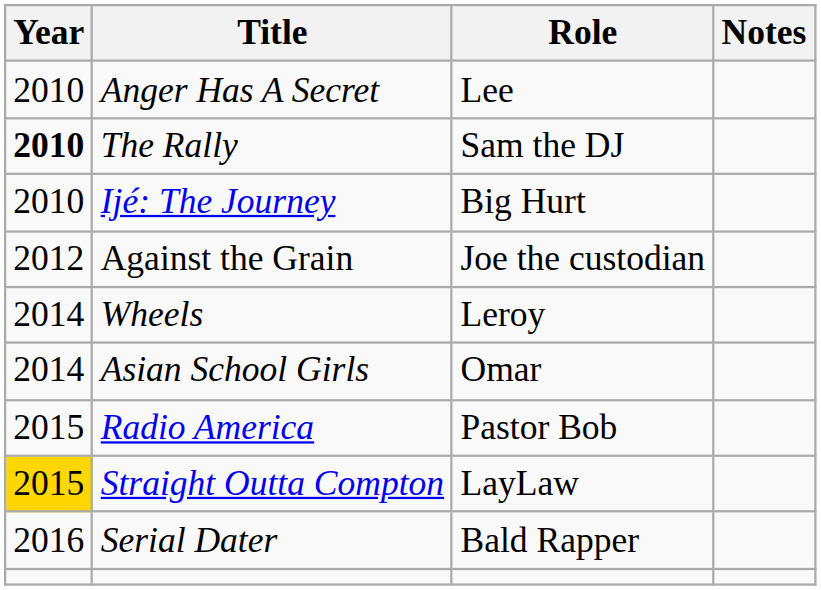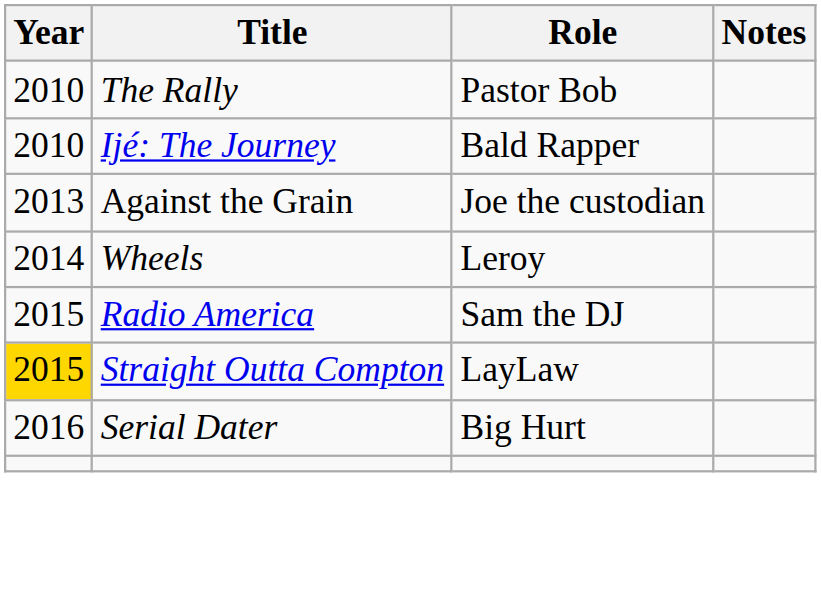- row: 2010 | Anger Has A Secret | Lee
The Rally | Year: bold -> normal
The Rally | Role: Sam the DJ -> Pastor Bob
Ijé: The Journey | Role: Big Hurt -> Bald Rapper
Against the Grain | Year: 2012 -> 2013
- row: 2014 | Asian School Girls | Omar
Radio America | Role: Pastor Bob -> Sam the DJ
Serial Dater | Role: Bald Rapper -> Big Hurt
